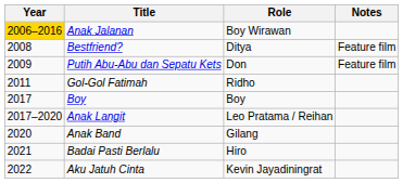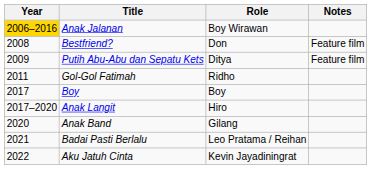Bestfriend? | Role: Ditya -> Don
Putih Abu-Abu dan Sepatu Kets | Role: Don -> Ditya
Anak Langit | Role: Leo Pratama / Reihan -> Hiro
Badai Pasti Berlalu | Role: Hiro -> Leo Pratama / Reihan
